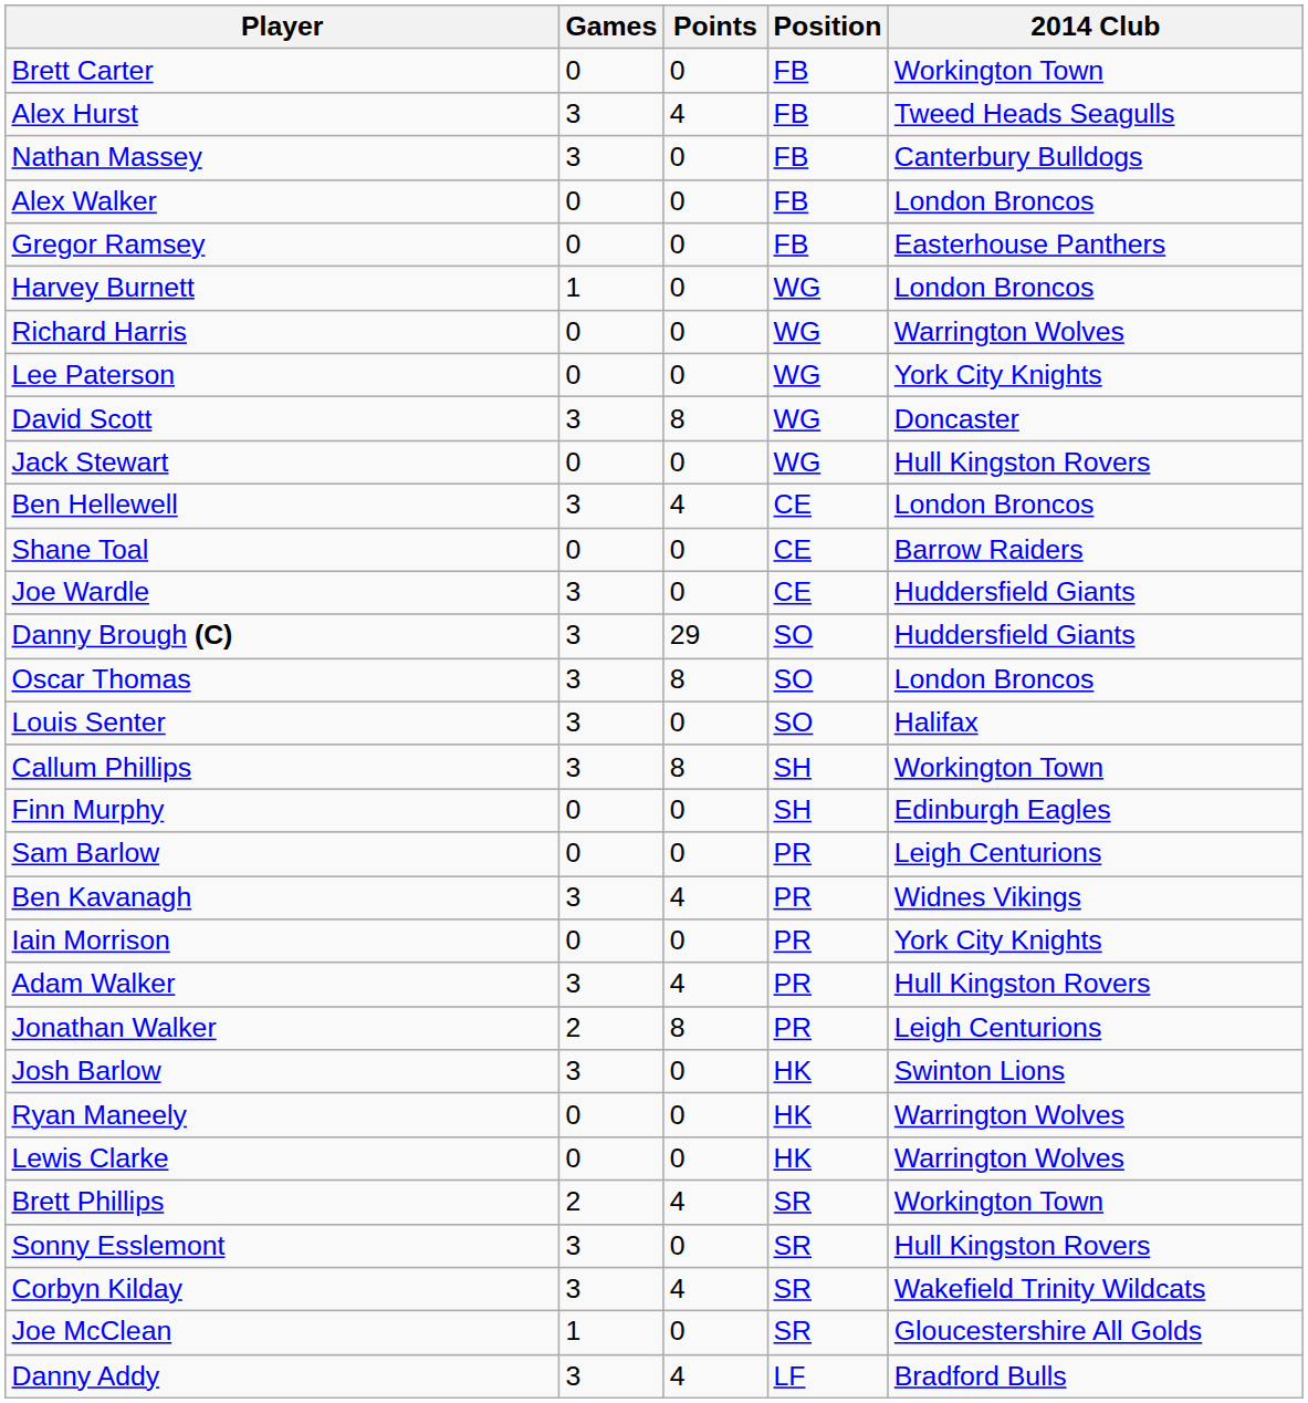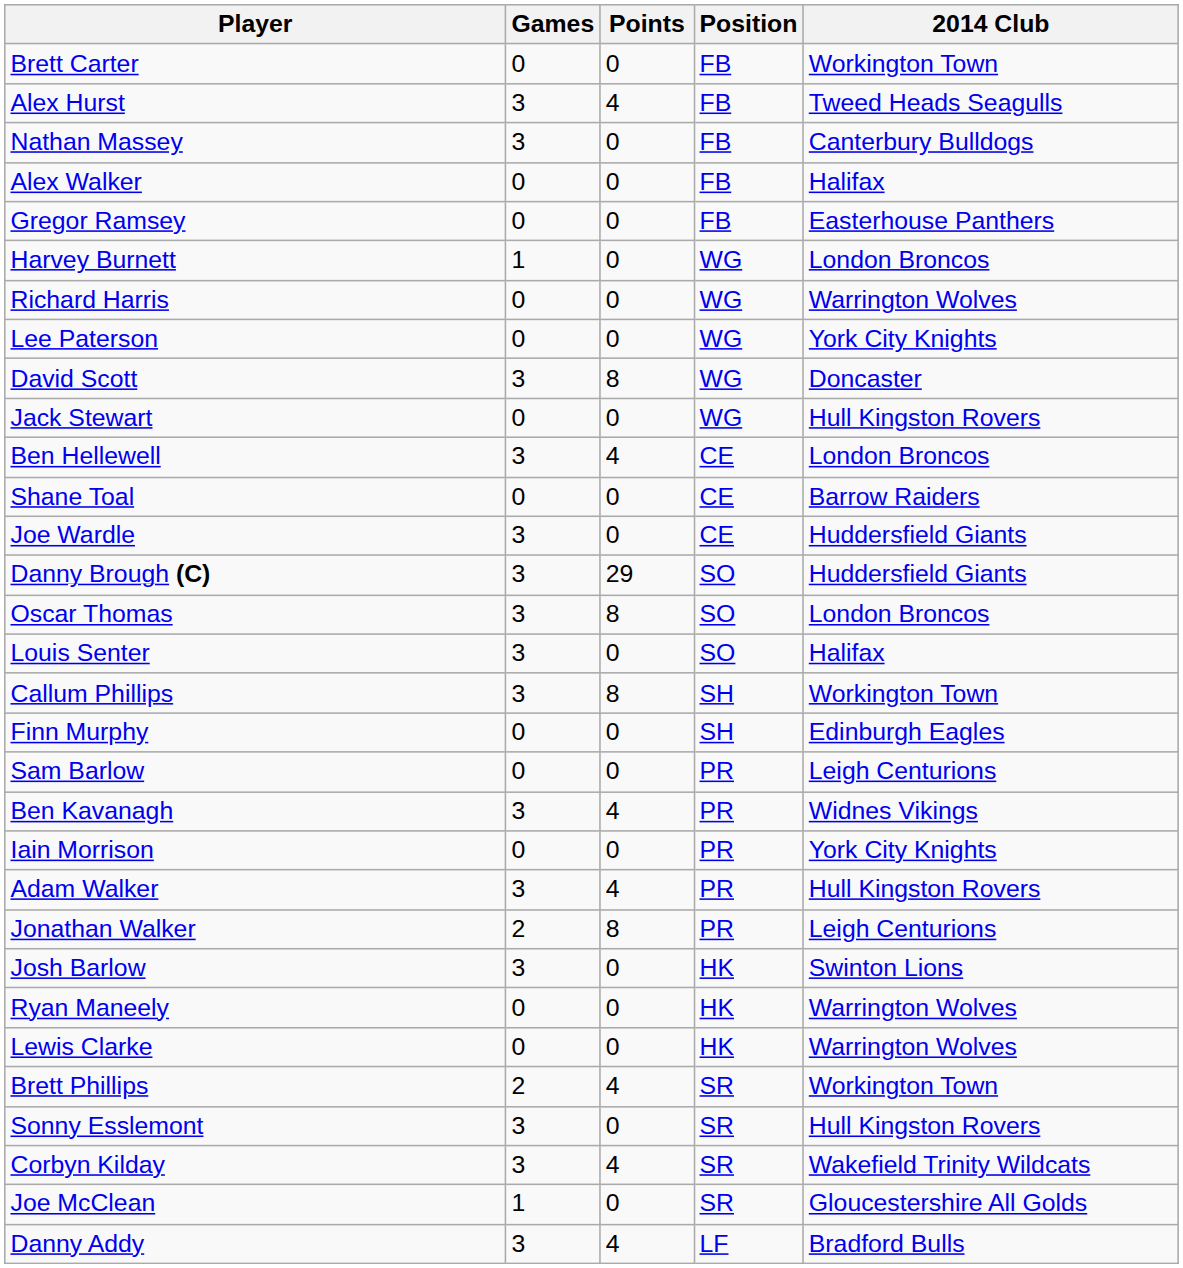Alex Walker | 2014 Club: London Broncos -> Halifax
